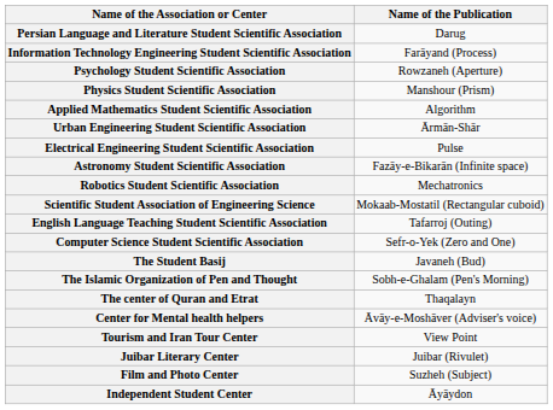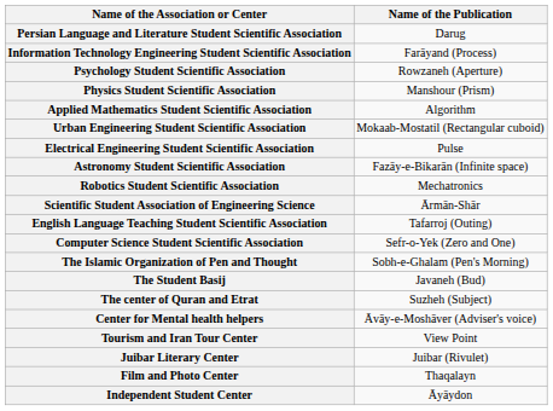Urban Engineering Student Scientific Association | Name of the Publication: Ārmān-Shār -> Mokaab-Mostatil (Rectangular cuboid)
Scientific Student Association of Engineering Science | Name of the Publication: Mokaab-Mostatil (Rectangular cuboid) -> Ārmān-Shār
rows swapped: The Student Basij <-> The Islamic Organization of Pen and Thought
The center of Quran and Etrat | Name of the Publication: Thaqalayn -> Suzheh (Subject)
Film and Photo Center | Name of the Publication: Suzheh (Subject) -> Thaqalayn
